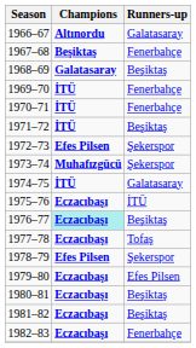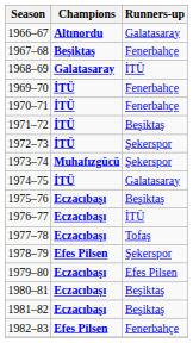1968–69 | Runners-up: Beşiktaş -> İTÜ
1972–73 | Champions: Efes Pilsen -> İTÜ
1975–76 | Runners-up: İTÜ -> Beşiktaş
1976–77 | Champions: paleturquoise background -> no background
1976–77 | Runners-up: Beşiktaş -> İTÜ
1982–83 | Champions: Eczacıbaşı -> Efes Pilsen
